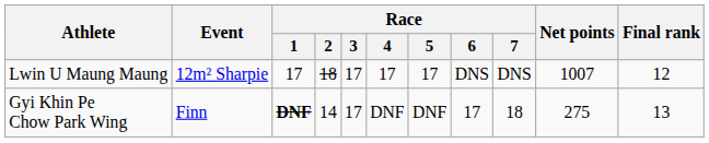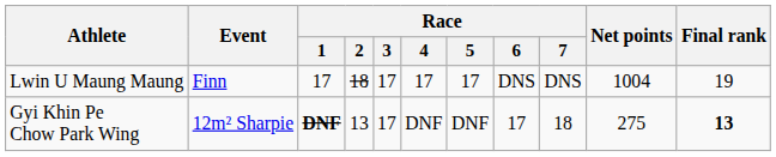Lwin U Maung Maung | Event: 12m² Sharpie -> Finn
Lwin U Maung Maung | Net points: 1007 -> 1004
Lwin U Maung Maung | Final rank: 12 -> 19
Gyi Khin Pe Chow Park Wing | Event: Finn -> 12m² Sharpie
Gyi Khin Pe Chow Park Wing | Race / 2: 14 -> 13
Gyi Khin Pe Chow Park Wing | Final rank: normal -> bold
